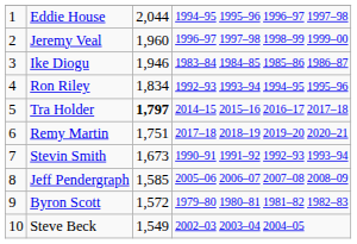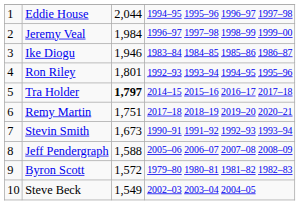Jeremy Veal | column 3: 1,960 -> 1,984
Ron Riley | column 3: 1,834 -> 1,801
Jeff Pendergraph | column 3: 1,585 -> 1,588
